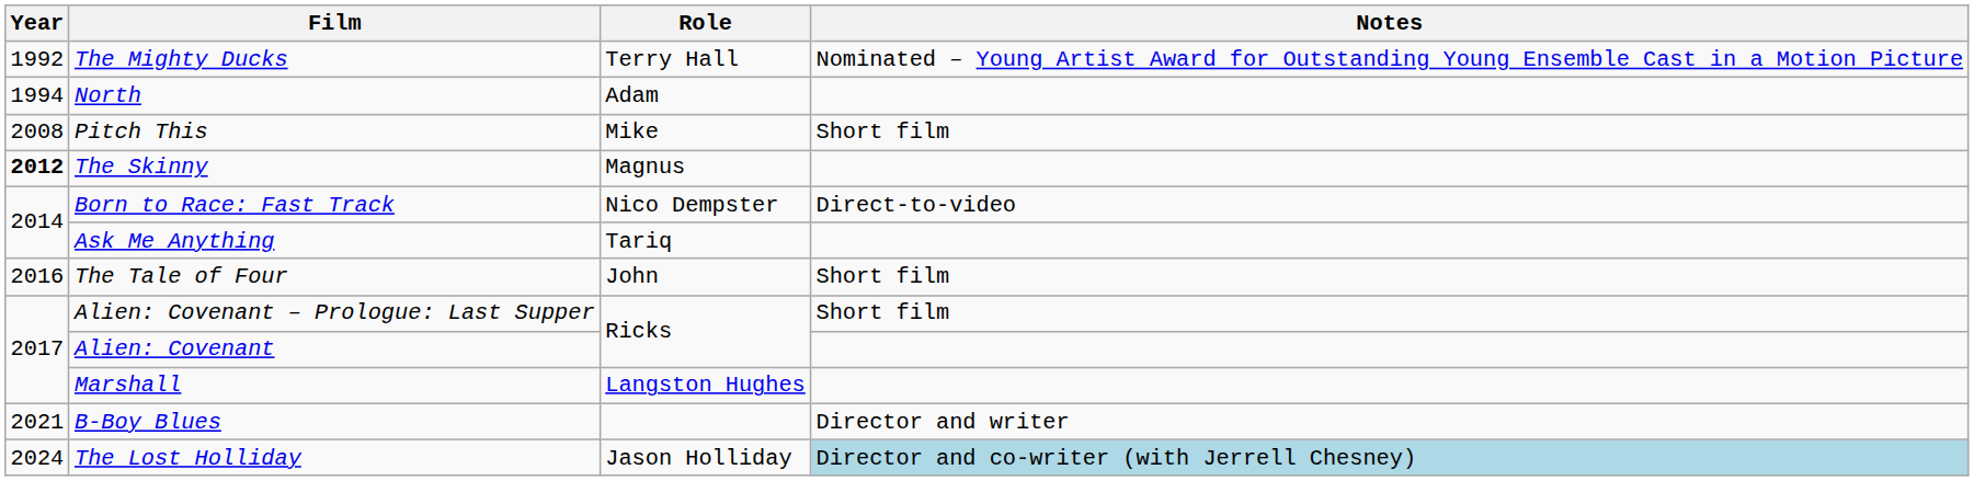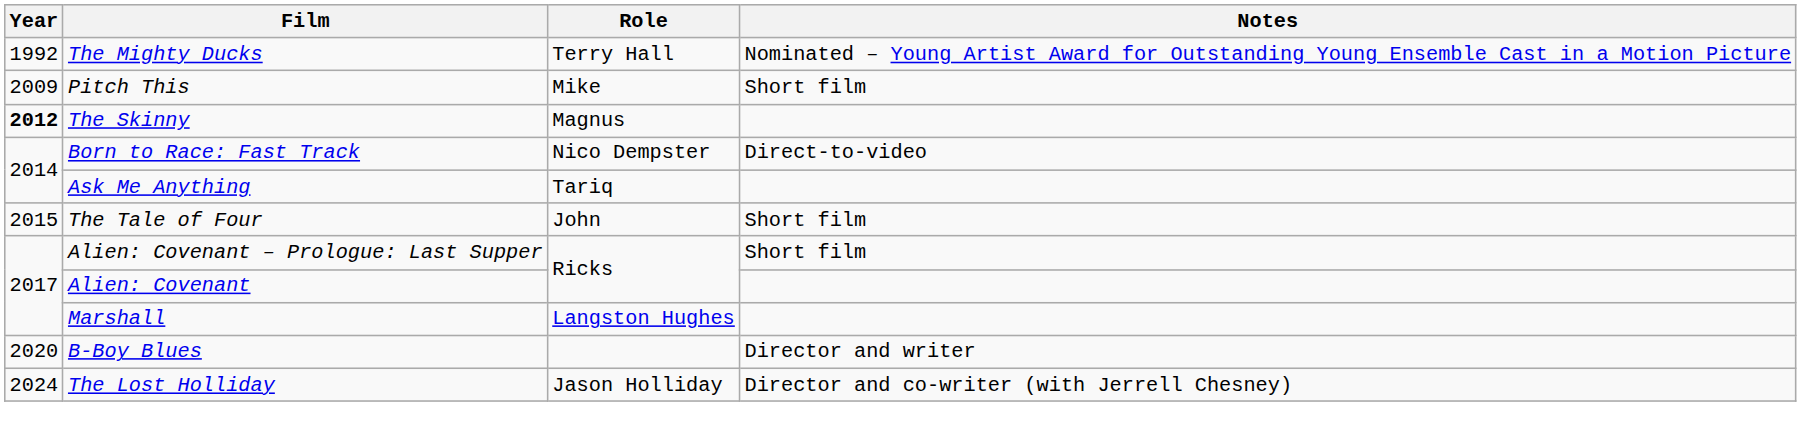- row: 1994 | North | Adam
Pitch This | Year: 2008 -> 2009
The Tale of Four | Year: 2016 -> 2015
B-Boy Blues | Year: 2021 -> 2020
The Lost Holliday | Notes: lightblue background -> no background
